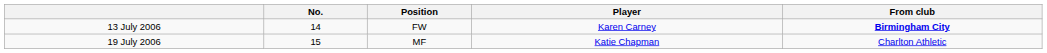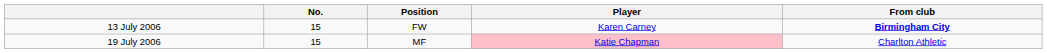13 July 2006 | No.: 14 -> 15
19 July 2006 | Player: no background -> pink background
